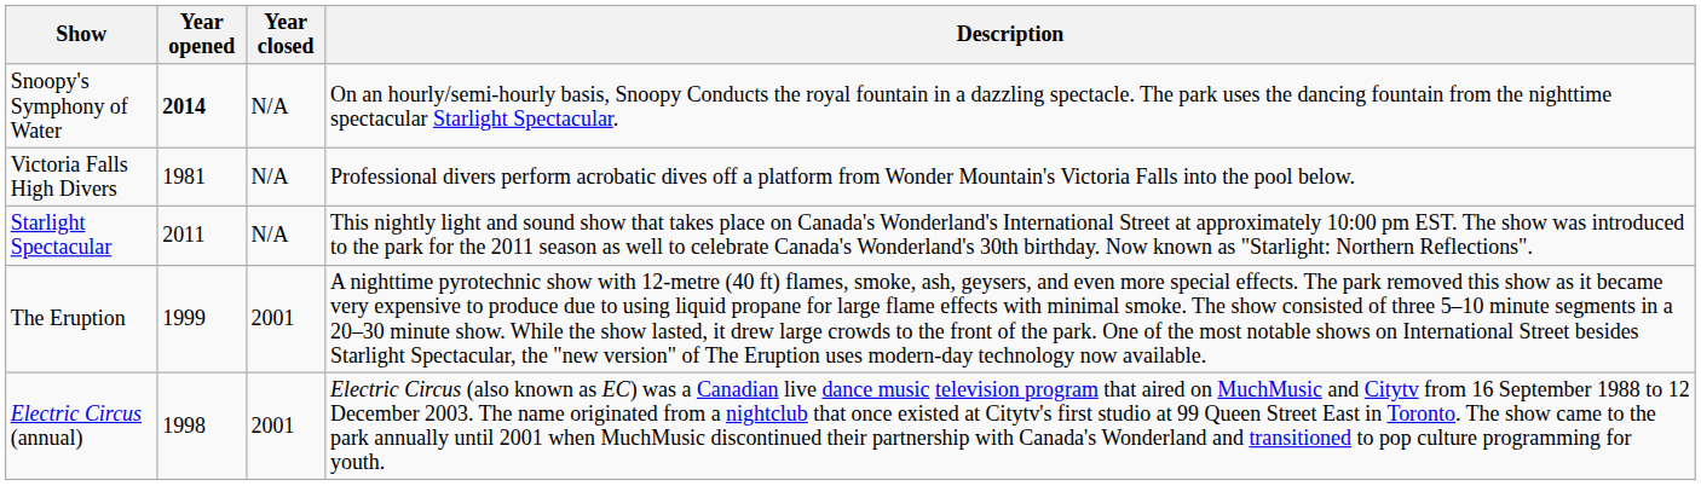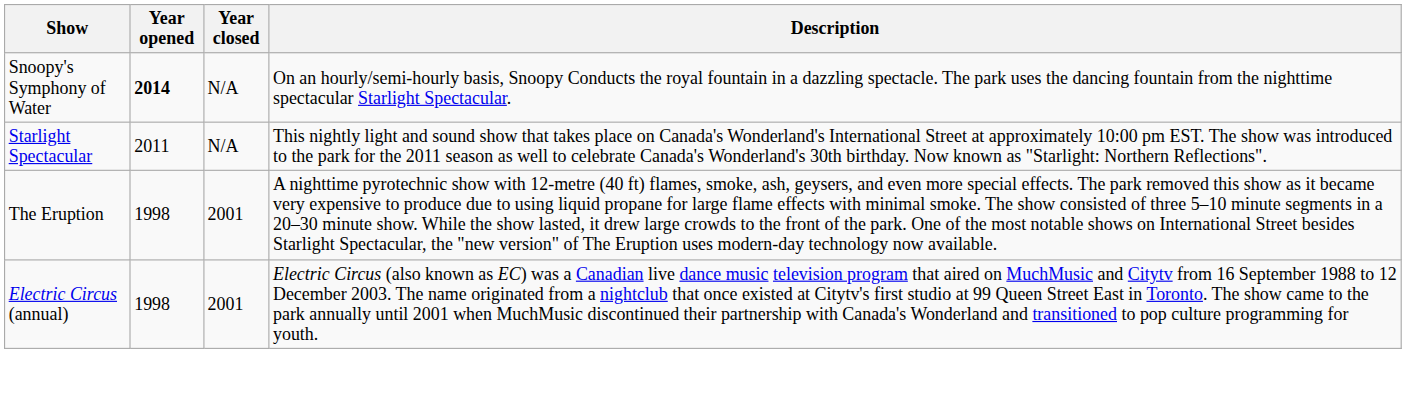- row: Victoria Falls High Divers | 1981 | N/A | Professional divers perform acrobatic dives off a platform from Wonder Mountain's Victoria Falls into the pool below.
The Eruption | Year opened: 1999 -> 1998
